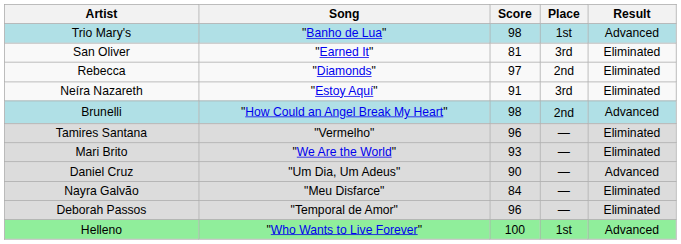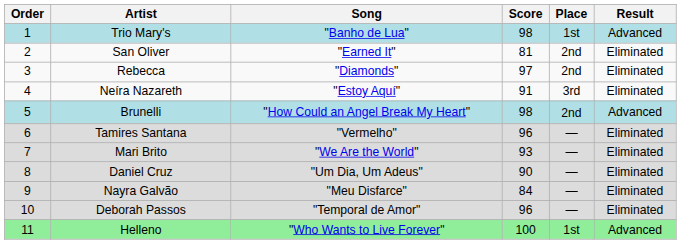+ column: Order | 1 | 2 | 3 | 4 | 5 | 6 | 7 | 8 | 9 | 10 | 11
San Oliver | Place: 3rd -> 2nd
Daniel Cruz | Result: Advanced -> Eliminated
